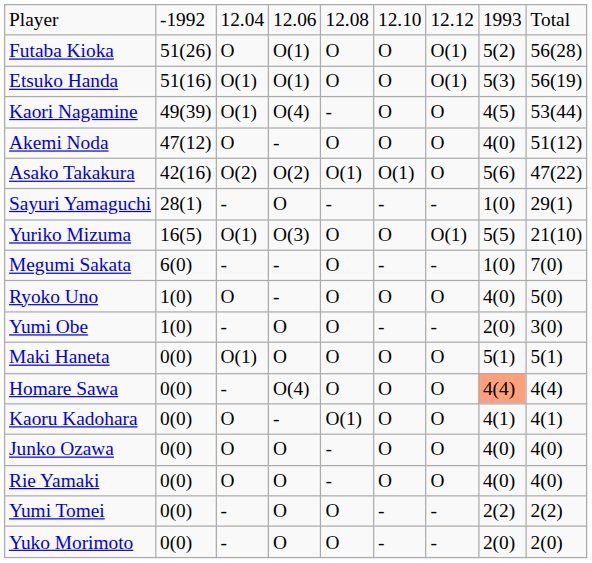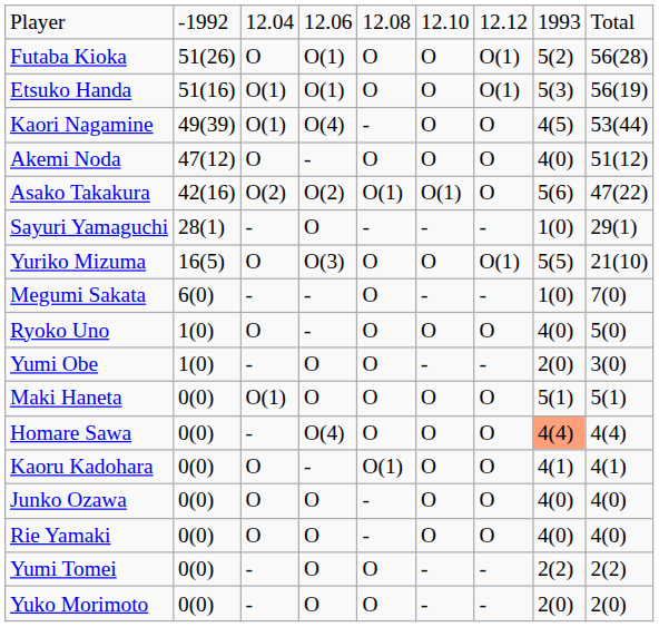Yuriko Mizuma | column 3: O(1) -> O
